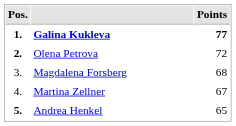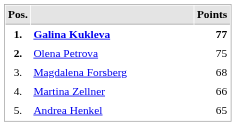Olena Petrova | Points: 72 -> 75
Martina Zellner | Points: 67 -> 66
Andrea Henkel | Pos.: bold -> normal
